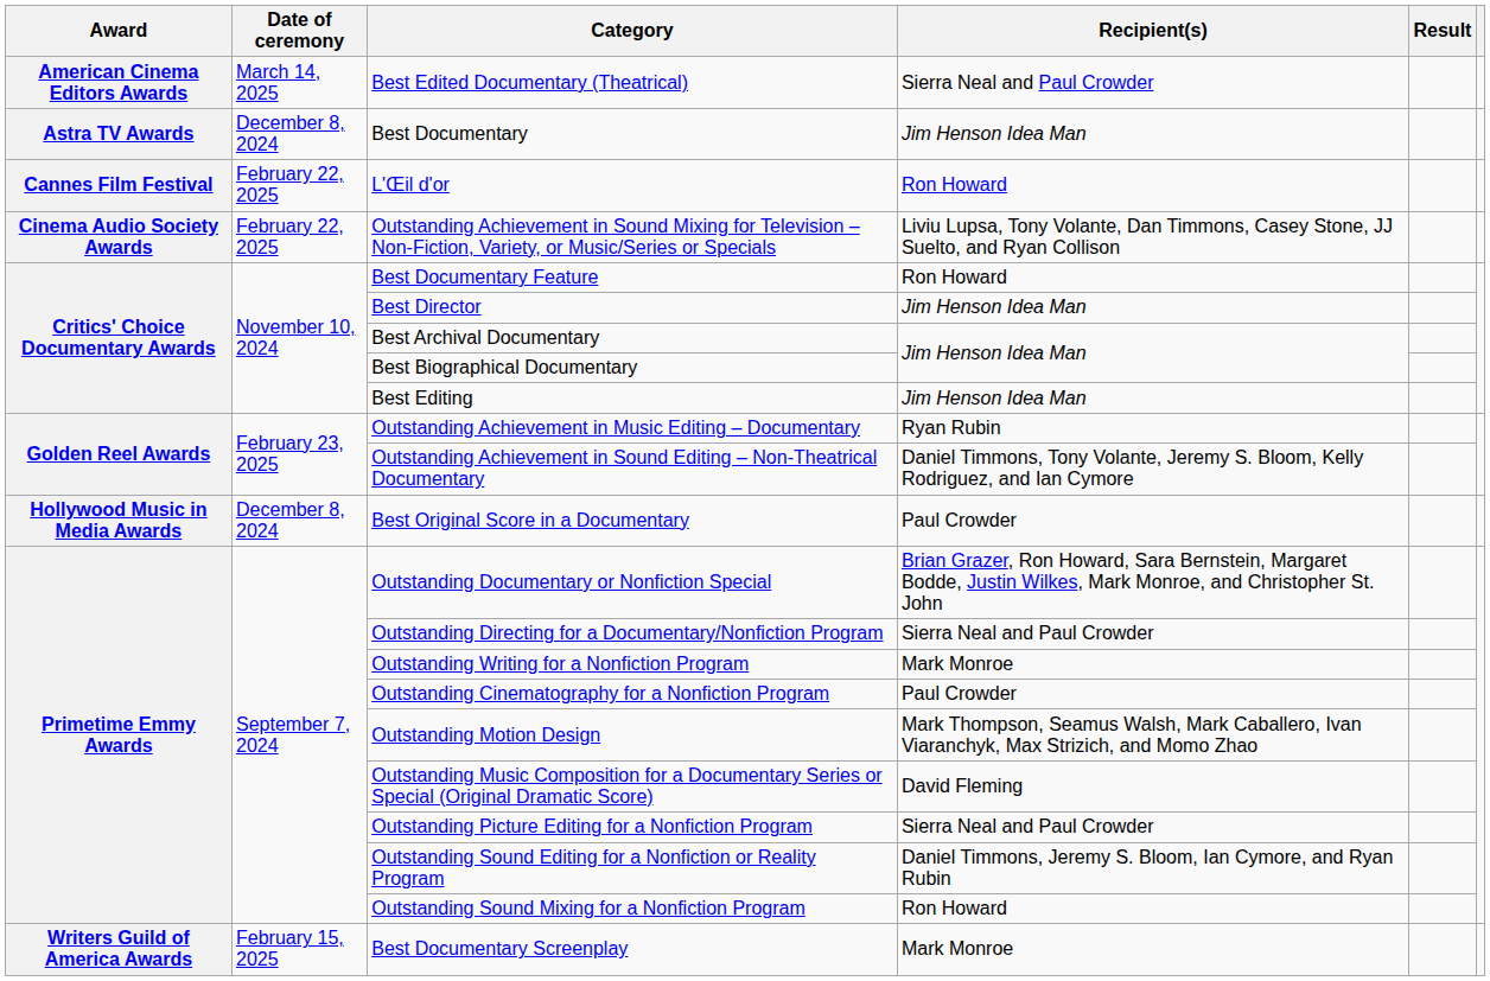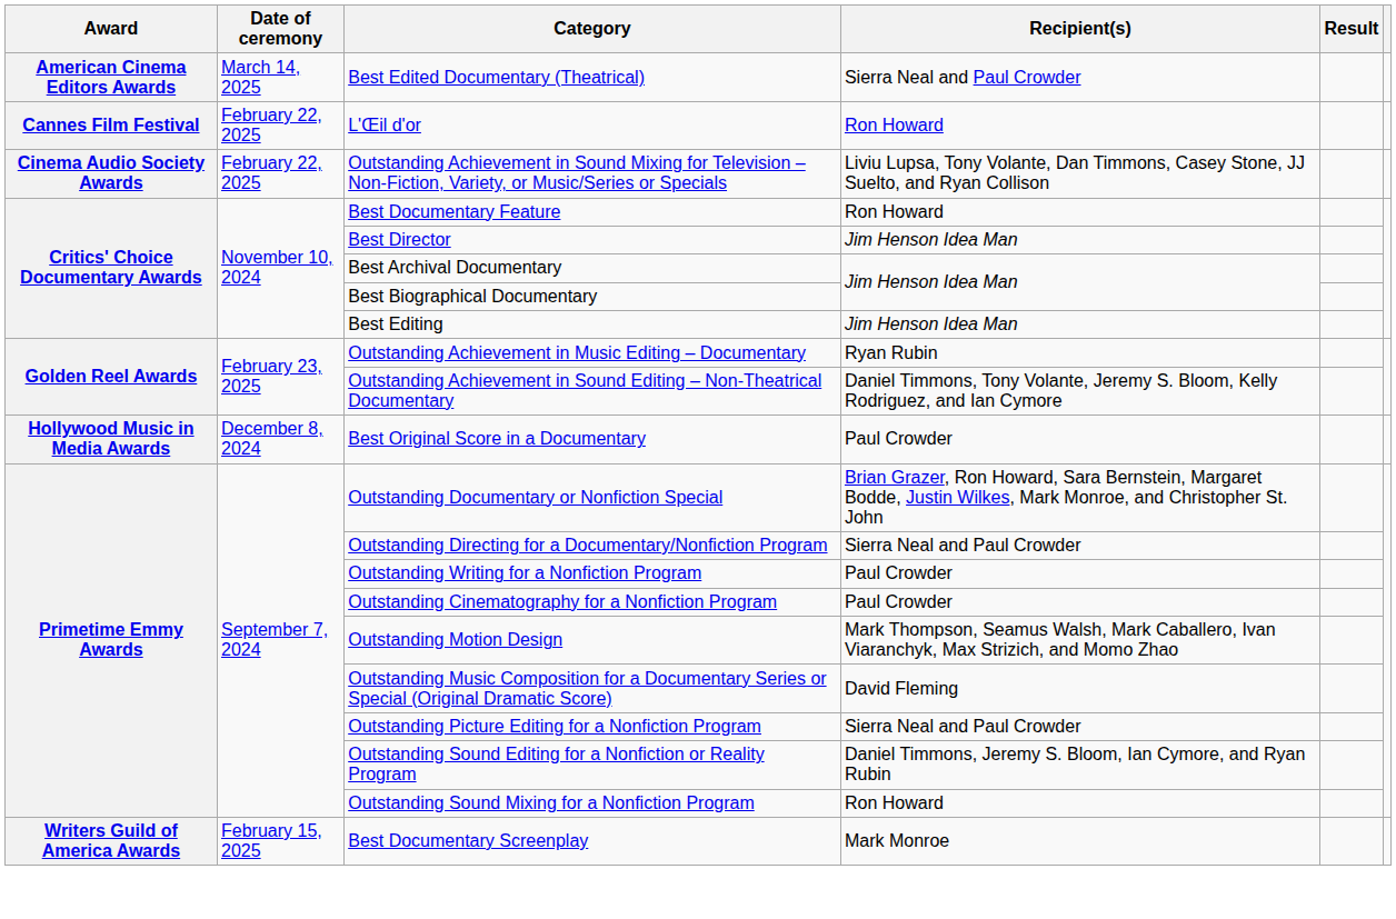- row: Astra TV Awards | December 8, 2024 | Best Documentary | Jim Henson Idea Man
Outstanding Writing for a Nonfiction Program | Recipient(s): Mark Monroe -> Paul Crowder
